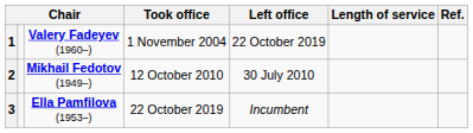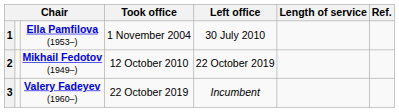1 | column 3: Valery Fadeyev (1960–) -> Ella Pamfilova (1953–)
1 | Left office: 22 October 2019 -> 30 July 2010
2 | Left office: 30 July 2010 -> 22 October 2019
3 | column 3: Ella Pamfilova (1953–) -> Valery Fadeyev (1960–)
